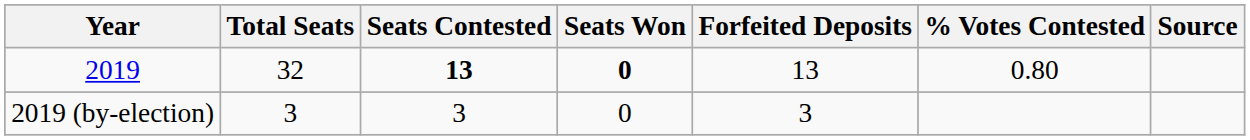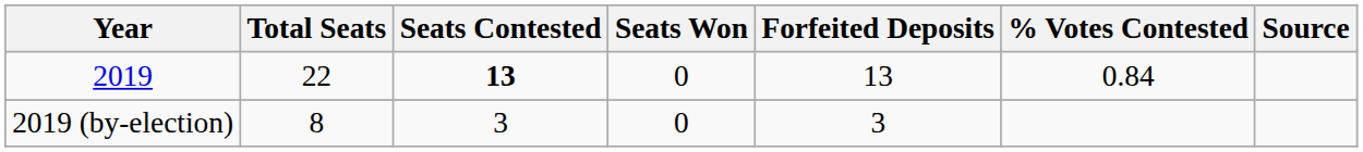2019 | Total Seats: 32 -> 22
2019 | Seats Won: bold -> normal
2019 | % Votes Contested: 0.80 -> 0.84
2019 (by-election) | Total Seats: 3 -> 8
